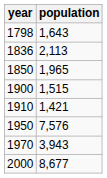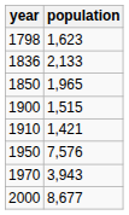1798 | population: 1,643 -> 1,623
1836 | population: 2,113 -> 2,133
